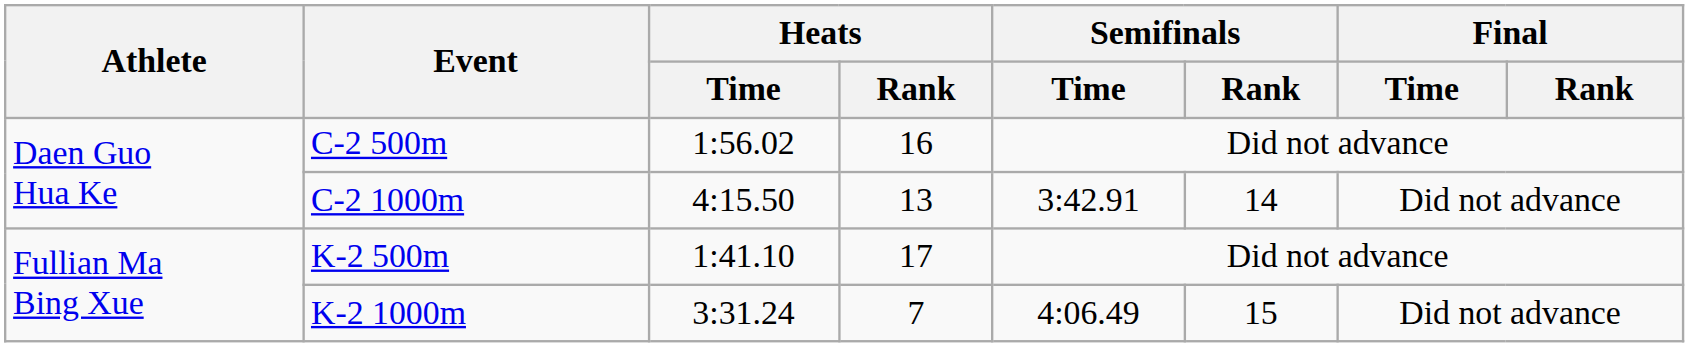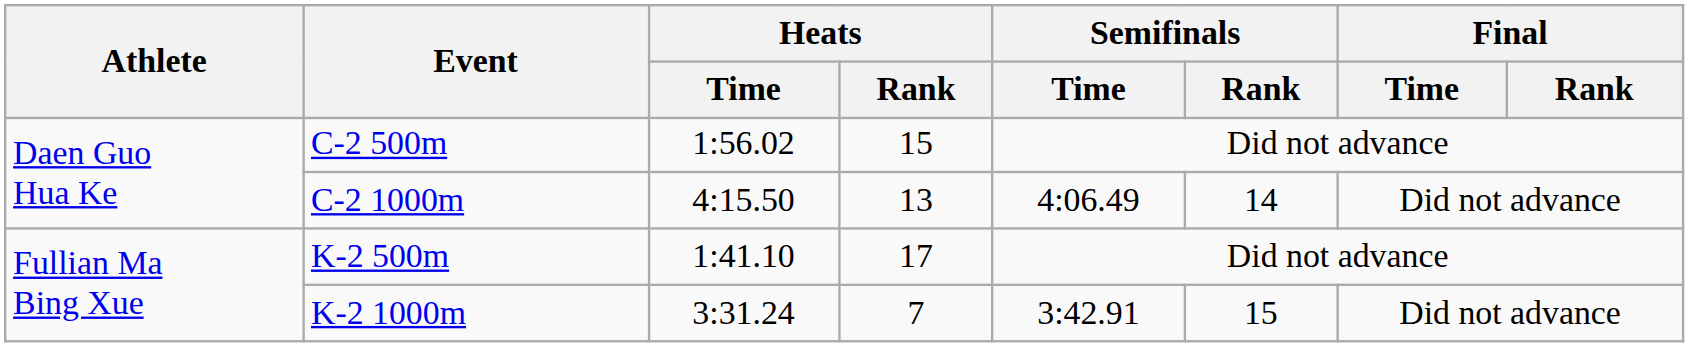C-2 500m | Heats / Rank: 16 -> 15
C-2 1000m | Semifinals / Time: 3:42.91 -> 4:06.49
K-2 1000m | Semifinals / Time: 4:06.49 -> 3:42.91
